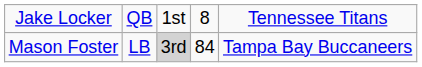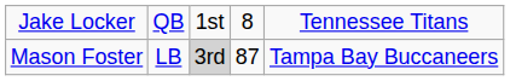Mason Foster | column 4: 84 -> 87
